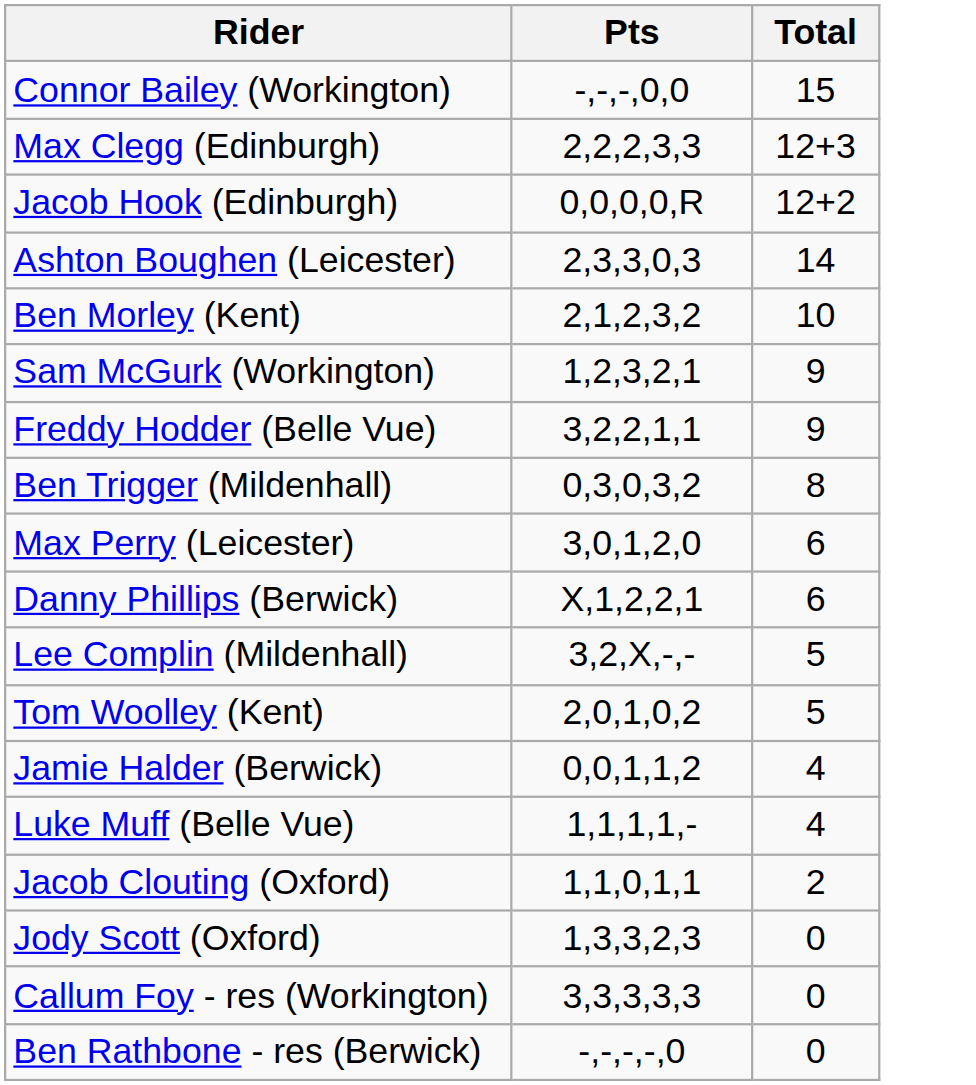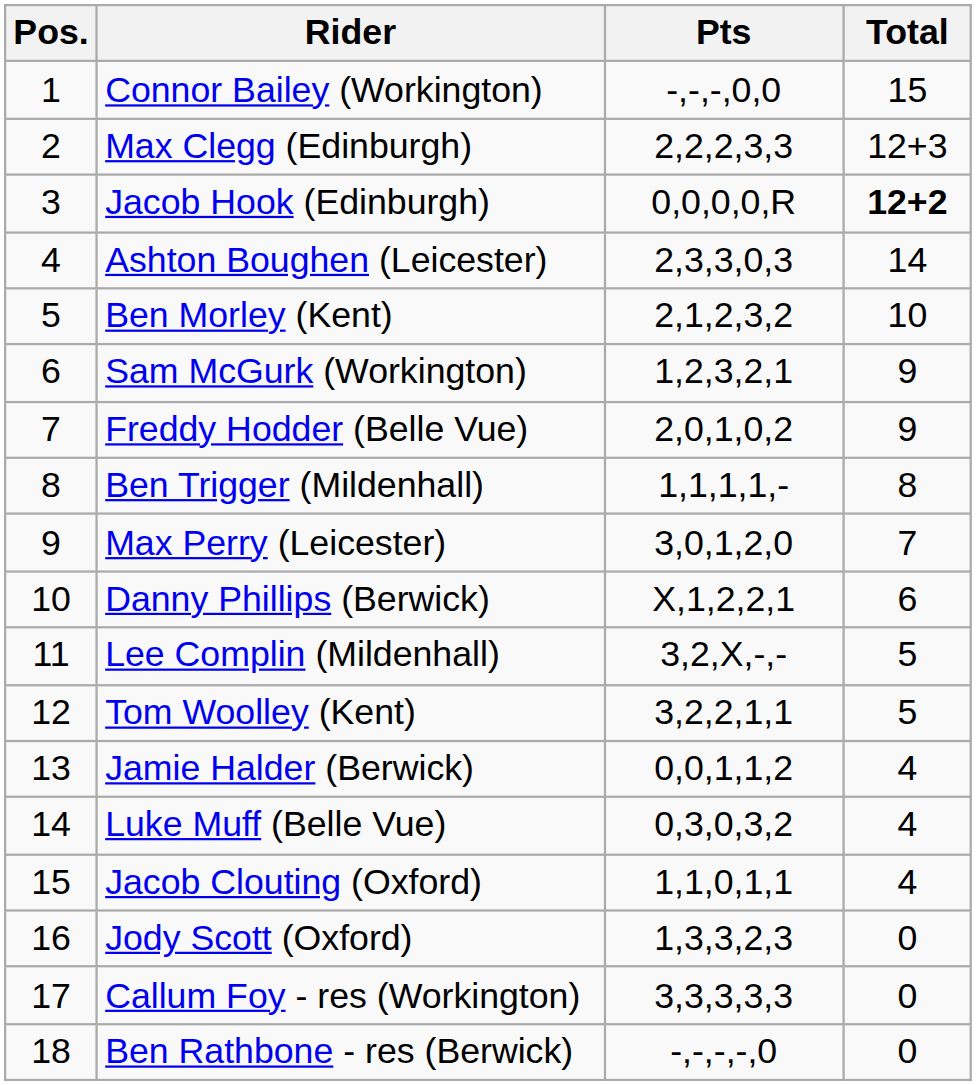+ column: Pos. | 1 | 2 | 3 | 4 | 5 | 6 | 7 | 8 | 9 | 10 | 11 | 12 | 13 | 14 | 15 | 16 | 17 | 18
Jacob Hook (Edinburgh) | Total: normal -> bold
Freddy Hodder (Belle Vue) | Pts: 3,2,2,1,1 -> 2,0,1,0,2
Ben Trigger (Mildenhall) | Pts: 0,3,0,3,2 -> 1,1,1,1,-
Max Perry (Leicester) | Total: 6 -> 7
Tom Woolley (Kent) | Pts: 2,0,1,0,2 -> 3,2,2,1,1
Luke Muff (Belle Vue) | Pts: 1,1,1,1,- -> 0,3,0,3,2
Jacob Clouting (Oxford) | Total: 2 -> 4
